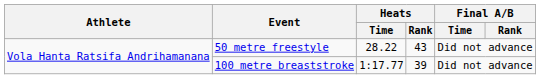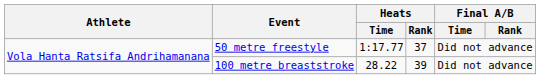50 metre freestyle | Heats / Time: 28.22 -> 1:17.77
50 metre freestyle | Heats / Rank: 43 -> 37
100 metre breaststroke | Heats / Time: 1:17.77 -> 28.22
